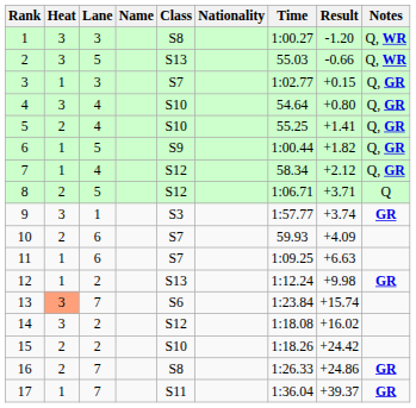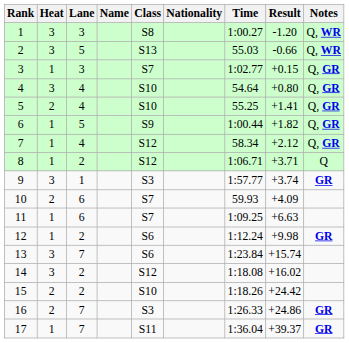8 | Heat: 2 -> 1
8 | Lane: 5 -> 2
12 | Class: S13 -> S6
13 | Heat: lightsalmon background -> no background
16 | Class: S8 -> S3
